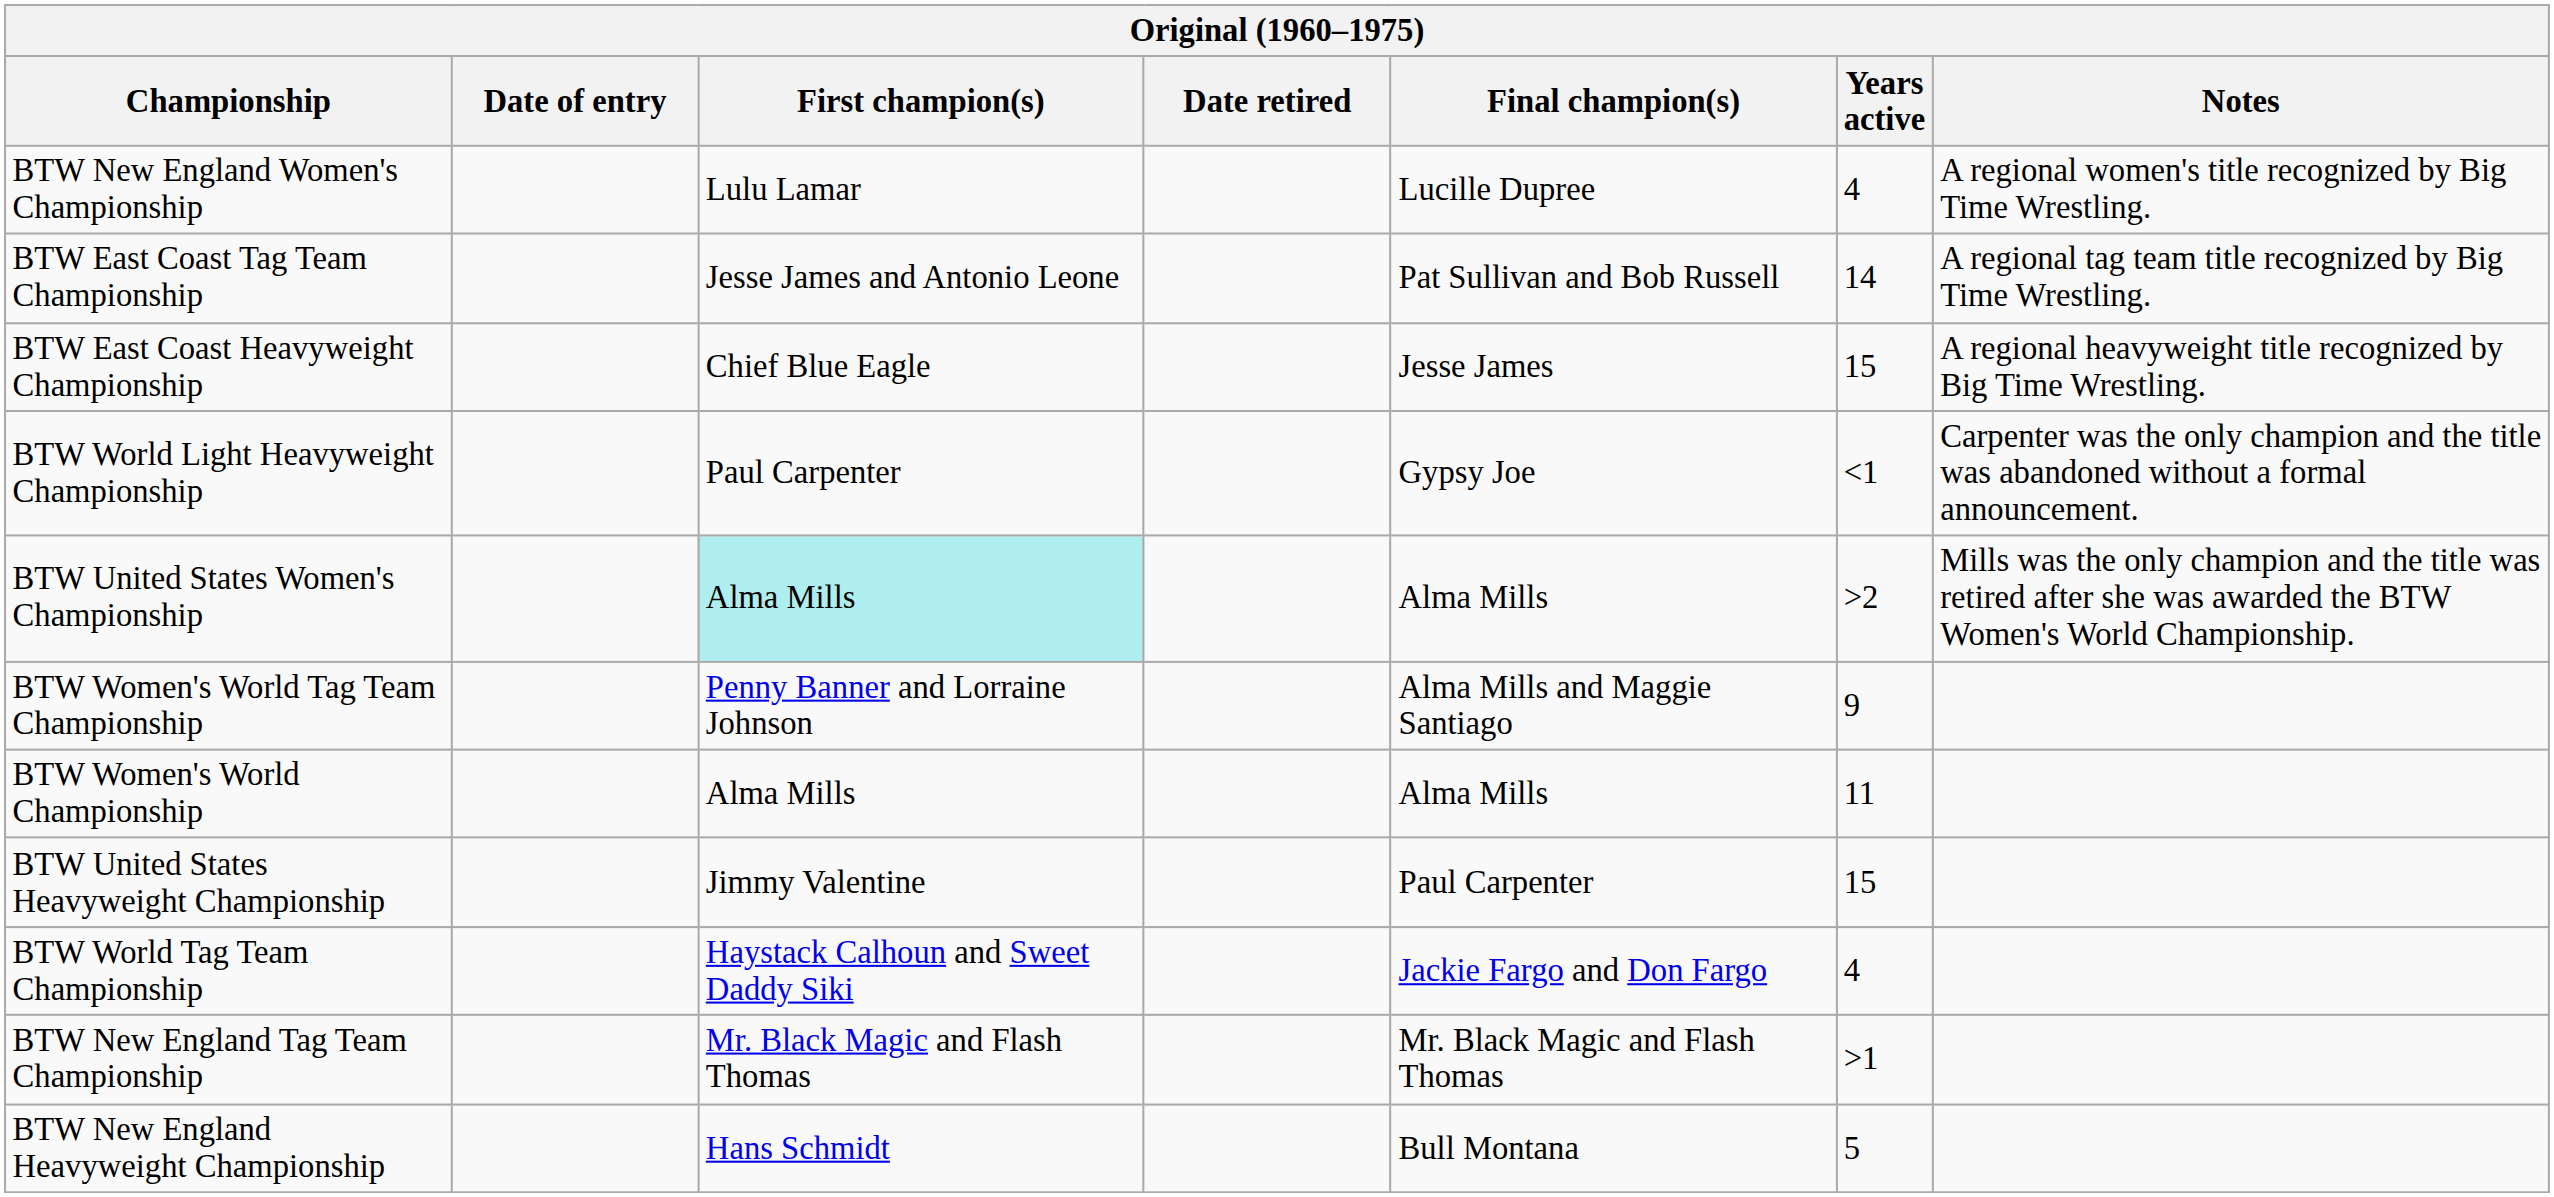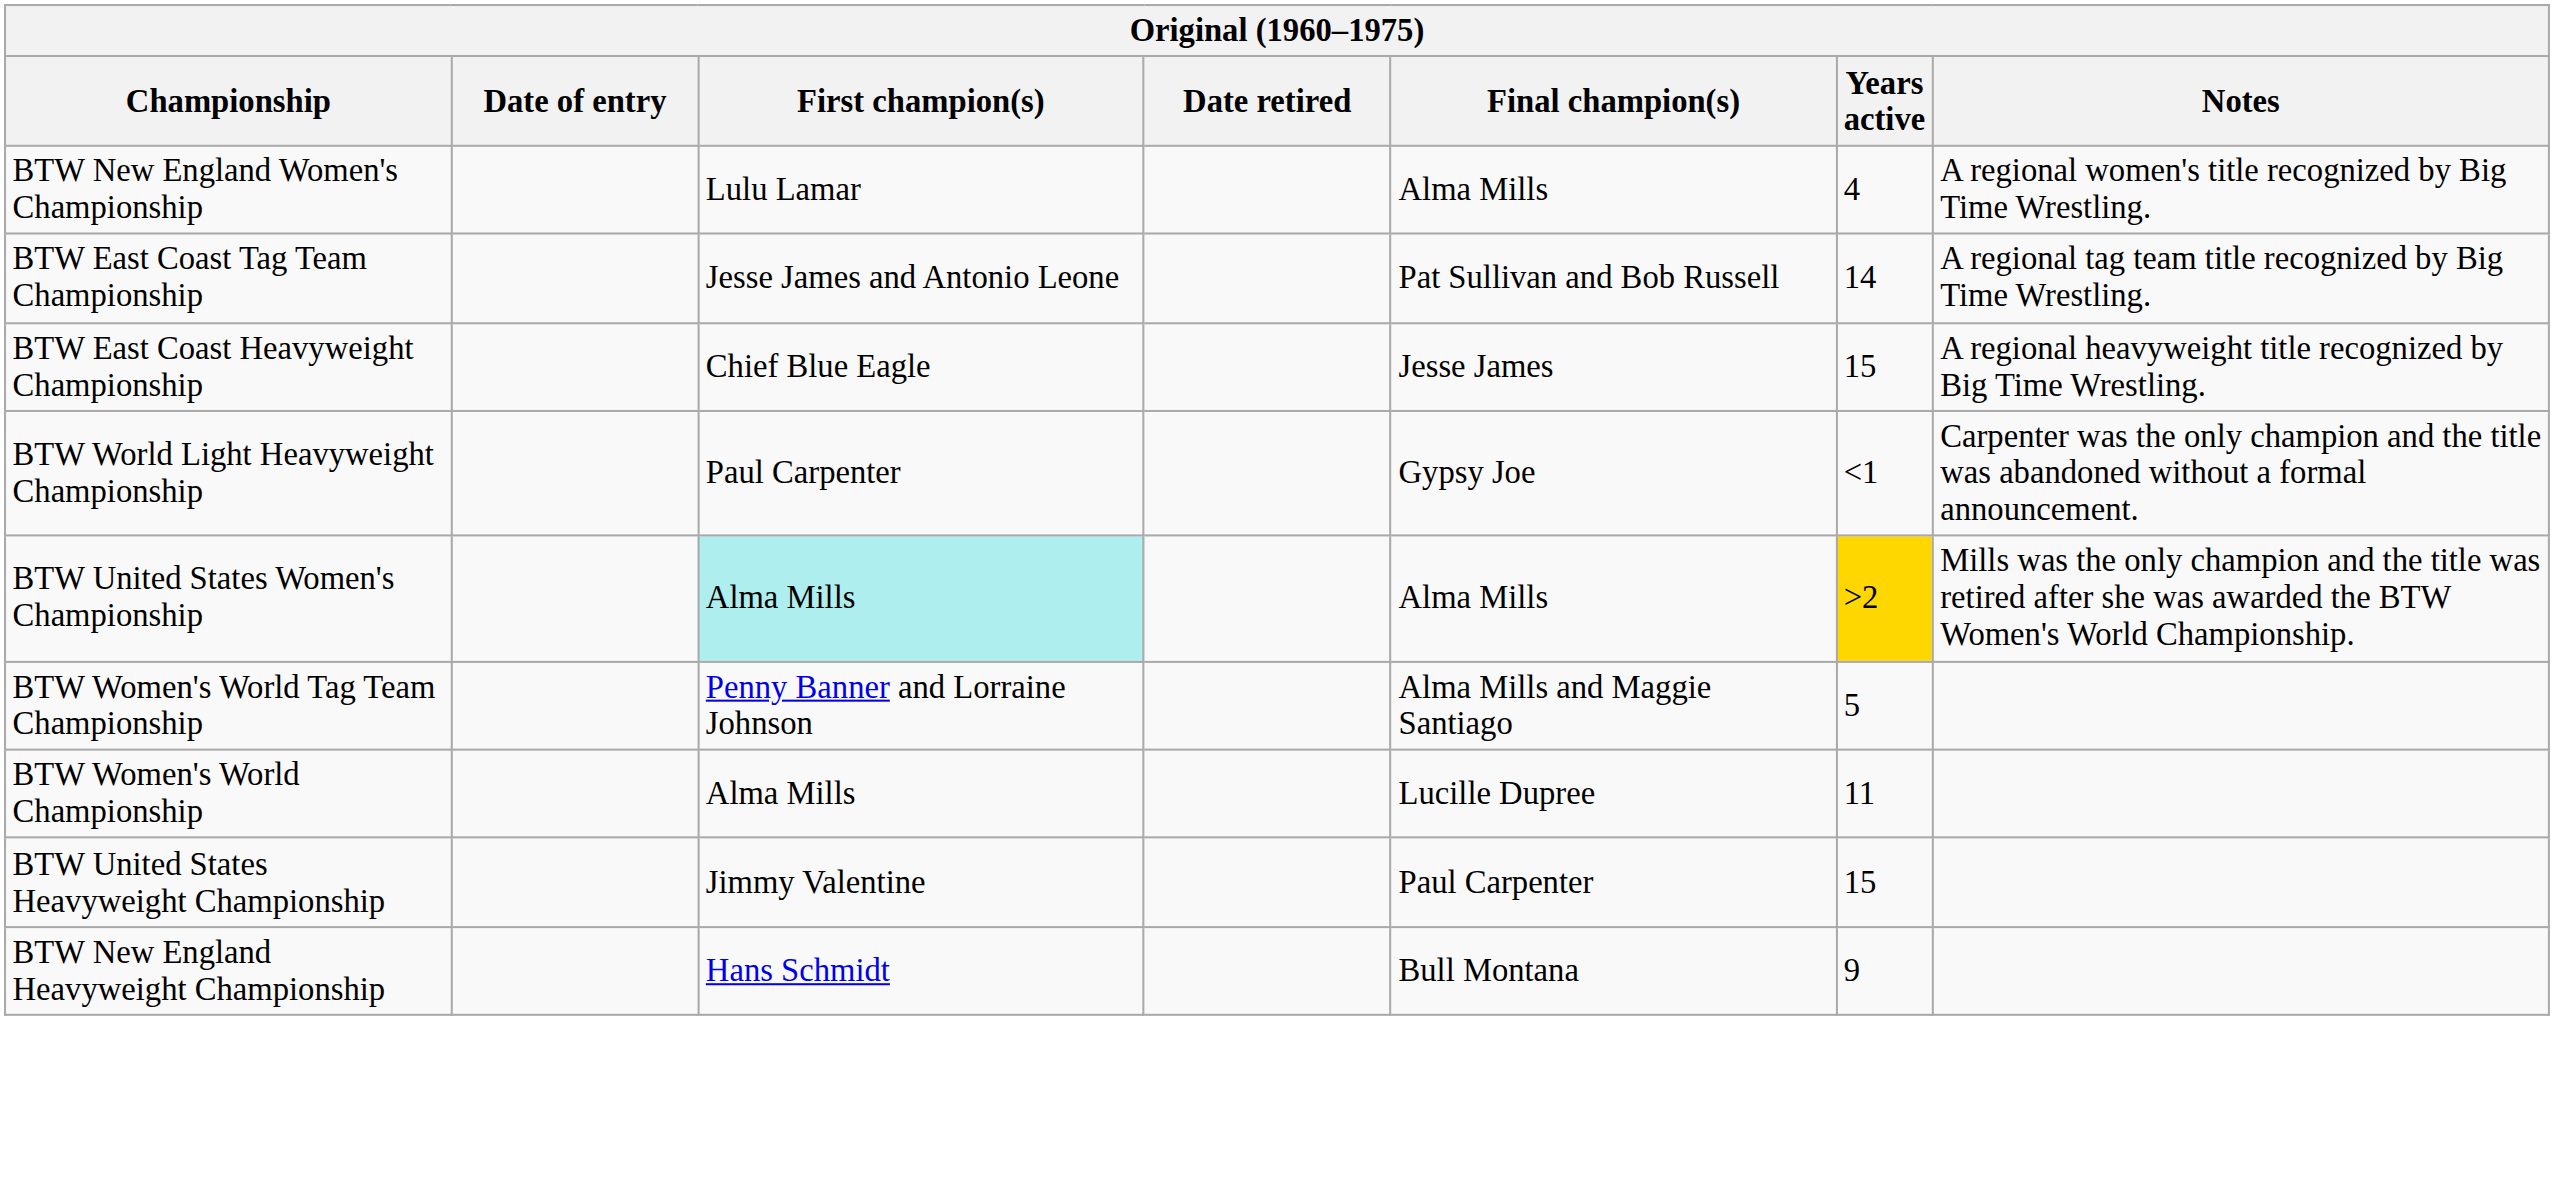BTW New England Women's Championship | Final champion(s): Lucille Dupree -> Alma Mills
BTW United States Women's Championship | Years active: no background -> gold background
BTW Women's World Tag Team Championship | Years active: 9 -> 5
BTW Women's World Championship | Final champion(s): Alma Mills -> Lucille Dupree
- row: BTW World Tag Team Championship | Haystack Calhoun and Sweet Daddy Siki | Jackie Fargo and Don Fargo | 4
- row: BTW New England Tag Team Championship | Mr. Black Magic and Flash Thomas | Mr. Black Magic and Flash Thomas | >1
BTW New England Heavyweight Championship | Years active: 5 -> 9
